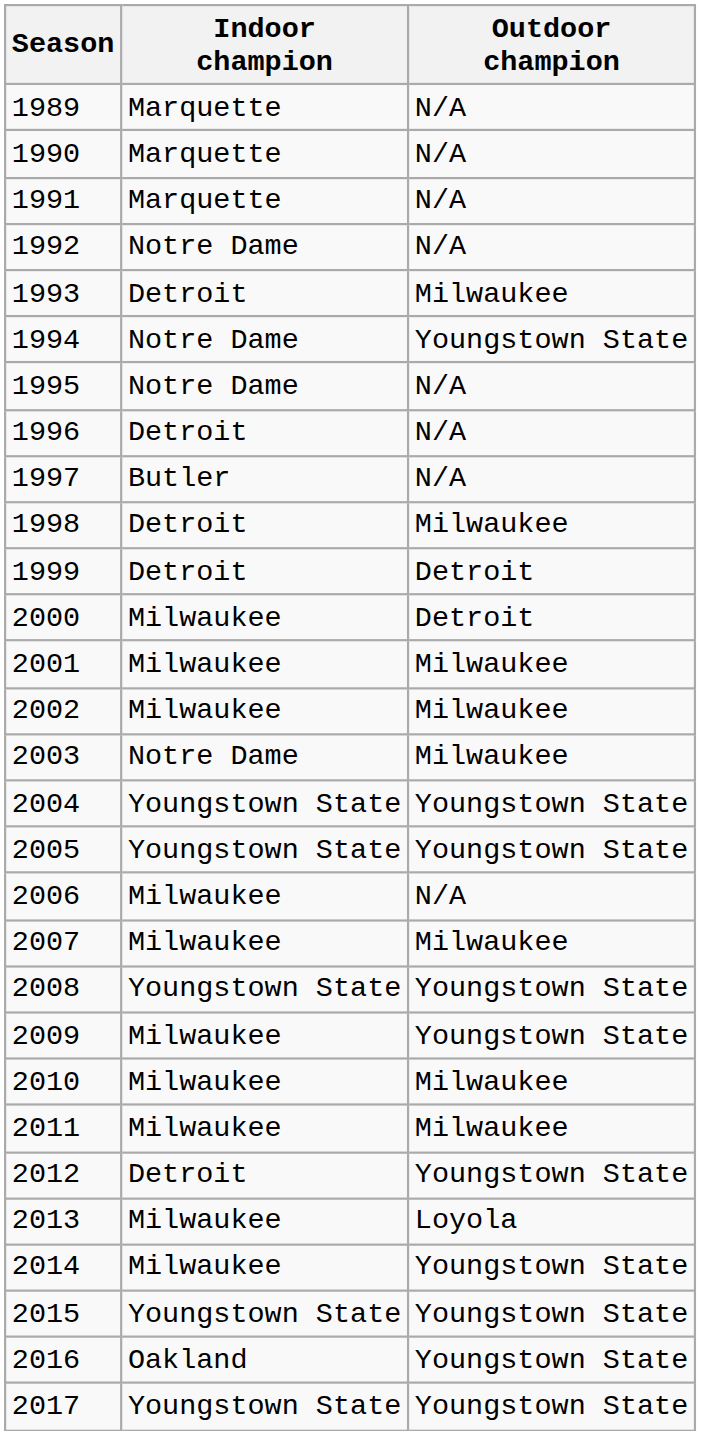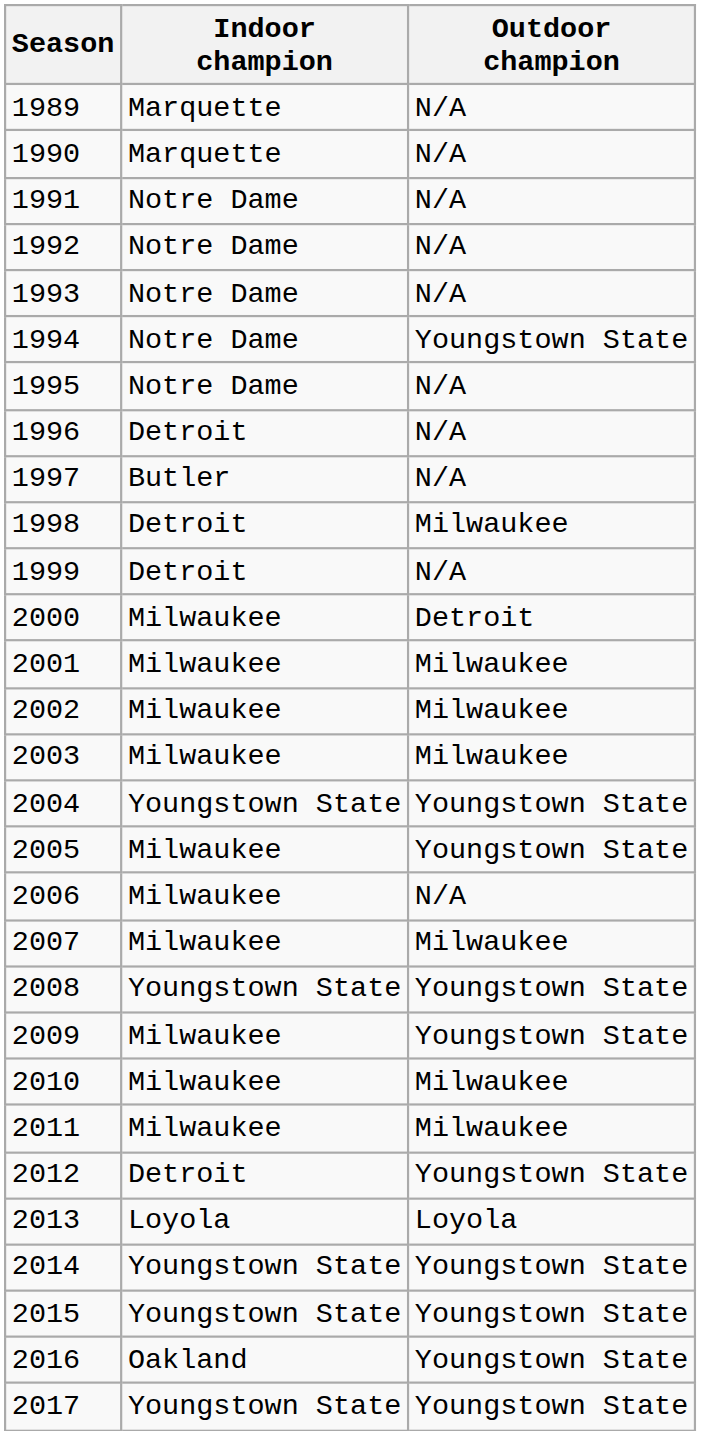1991 | Indoor champion: Marquette -> Notre Dame
1993 | Indoor champion: Detroit -> Notre Dame
1993 | Outdoor champion: Milwaukee -> N/A
1999 | Outdoor champion: Detroit -> N/A
2003 | Indoor champion: Notre Dame -> Milwaukee
2005 | Indoor champion: Youngstown State -> Milwaukee
2013 | Indoor champion: Milwaukee -> Loyola
2014 | Indoor champion: Milwaukee -> Youngstown State
